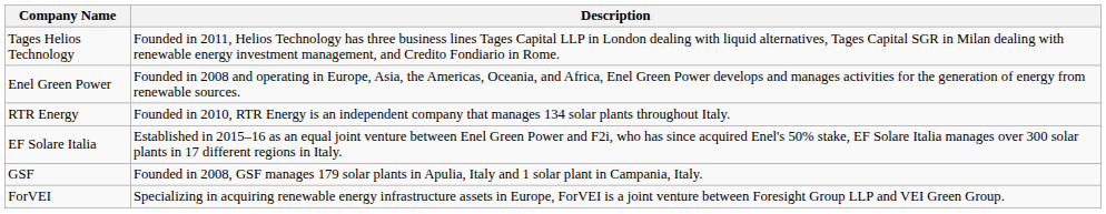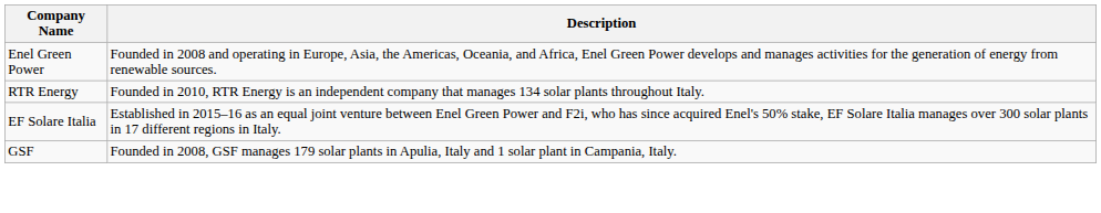- row: Tages Helios Technology | Founded in 2011, Helios Technology has three business lines Tages Capital LLP in London dealing with liquid alternatives, Tages Capital SGR in Milan dealing with renewable energy investment management, and Credito Fondiario in Rome.
- row: ForVEI | Specializing in acquiring renewable energy infrastructure assets in Europe, ForVEI is a joint venture between Foresight Group LLP and VEI Green Group.
